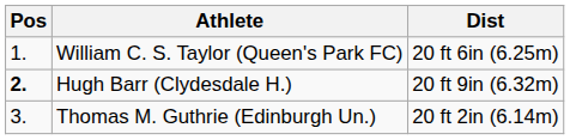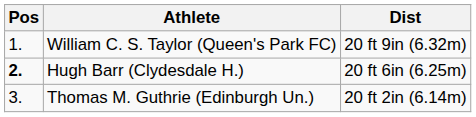William C. S. Taylor (Queen's Park FC) | Dist: 20 ft 6in (6.25m) -> 20 ft 9in (6.32m)
Hugh Barr (Clydesdale H.) | Dist: 20 ft 9in (6.32m) -> 20 ft 6in (6.25m)
